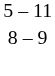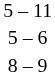+ row: 5 – 6
